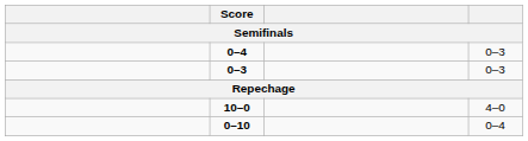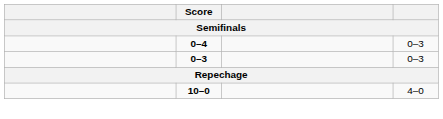- row: 0–10 | 0–4
